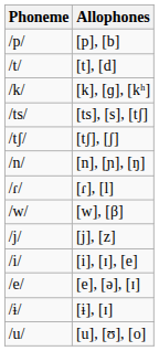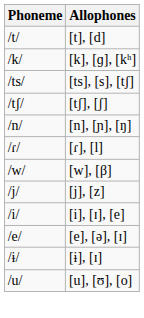- row: /p/ | [p], [b]
